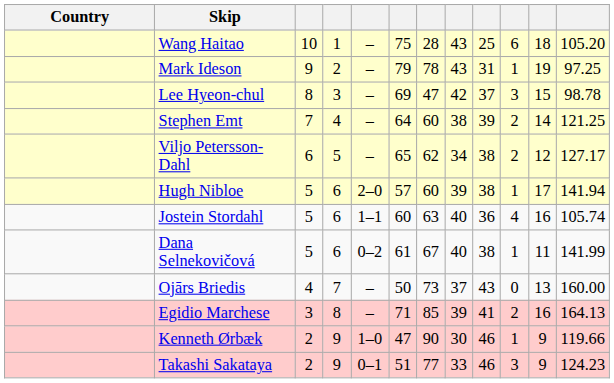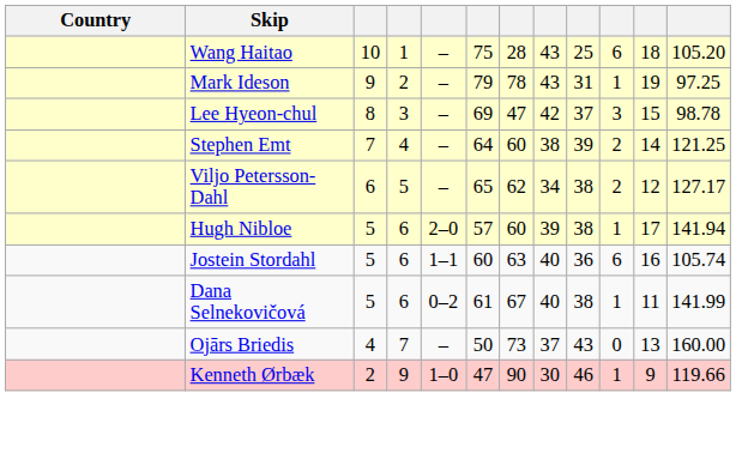Jostein Stordahl | column 10: 4 -> 6
- row: Egidio Marchese | 3 | 8 | – | 71 | 85 | 39 | 41 | 2 | 16 | 164.13
- row: Takashi Sakataya | 2 | 9 | 0–1 | 51 | 77 | 33 | 46 | 3 | 9 | 124.23
